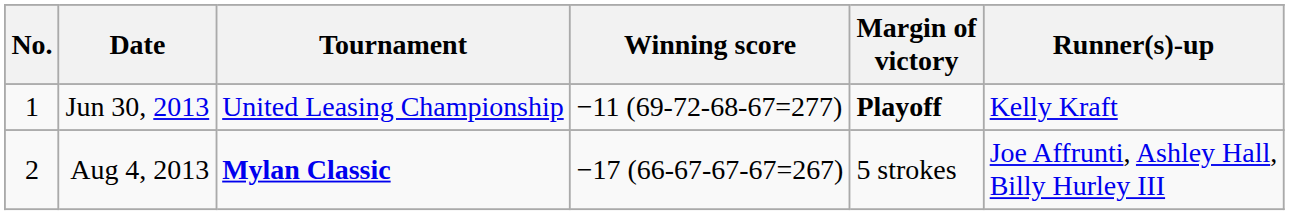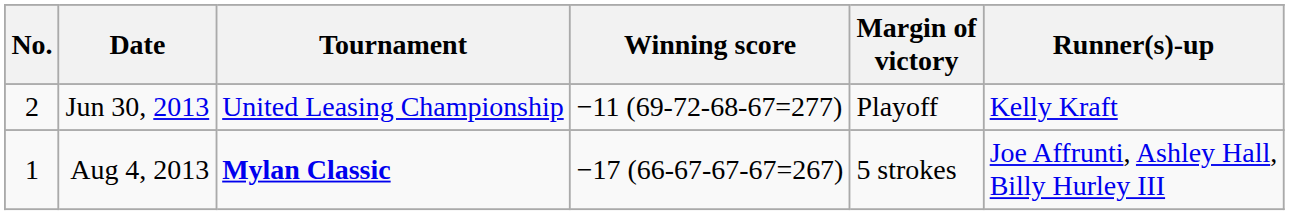Jun 30, 2013 | No.: 1 -> 2
Jun 30, 2013 | Margin of victory: bold -> normal
Aug 4, 2013 | No.: 2 -> 1
